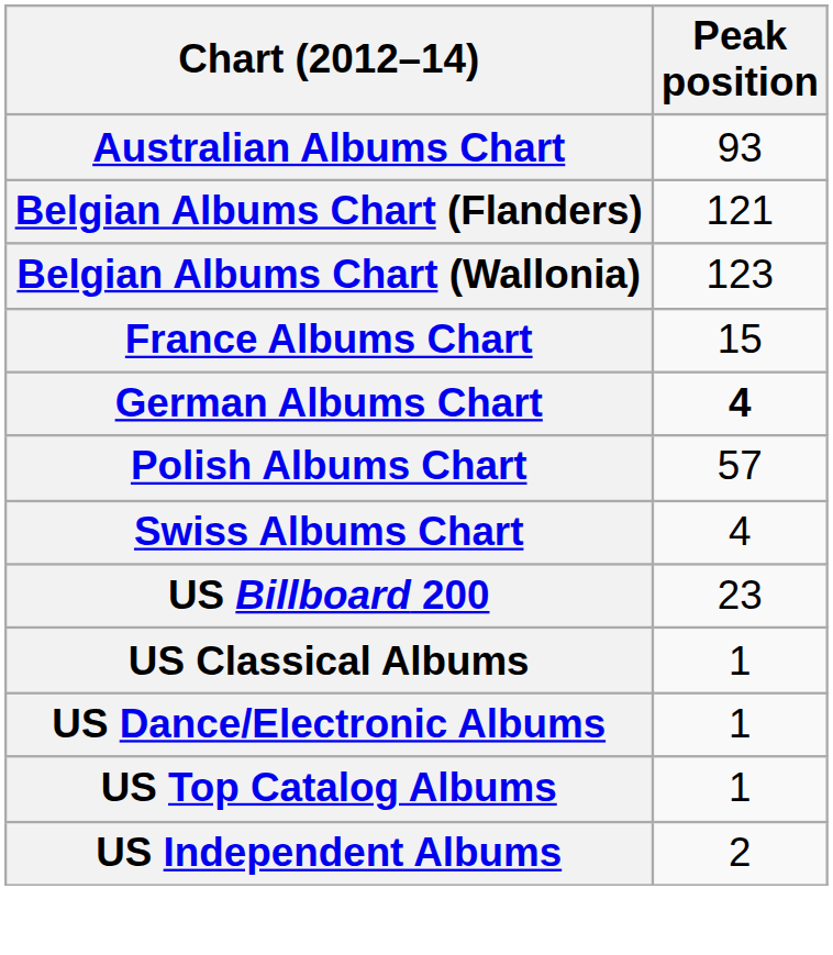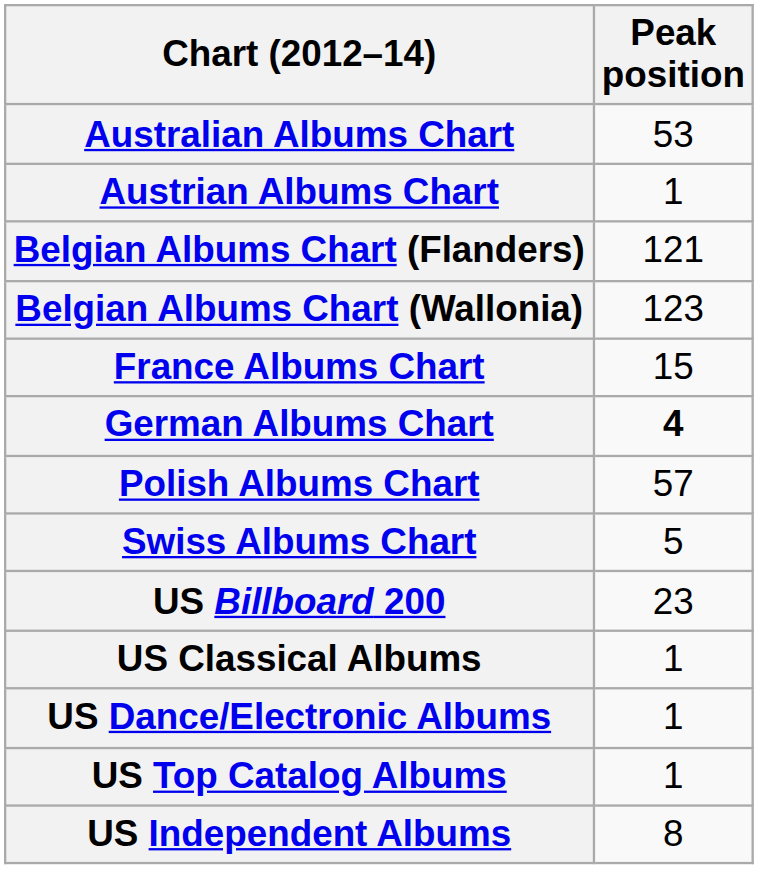Australian Albums Chart | Peak position: 93 -> 53
+ row: Austrian Albums Chart | 1
Swiss Albums Chart | Peak position: 4 -> 5
US Independent Albums | Peak position: 2 -> 8
